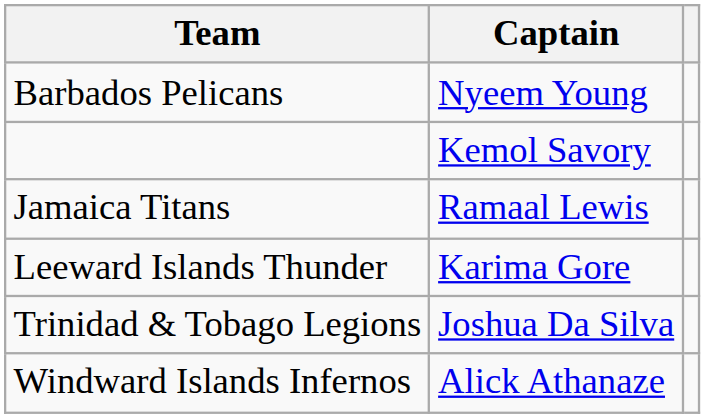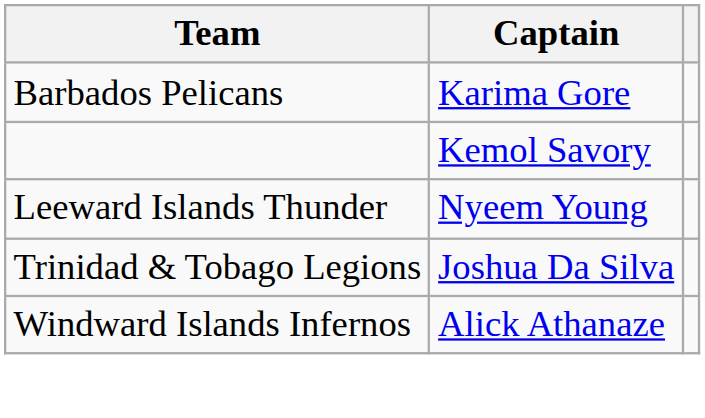Barbados Pelicans | Captain: Nyeem Young -> Karima Gore
- row: Jamaica Titans | Ramaal Lewis
Leeward Islands Thunder | Captain: Karima Gore -> Nyeem Young
